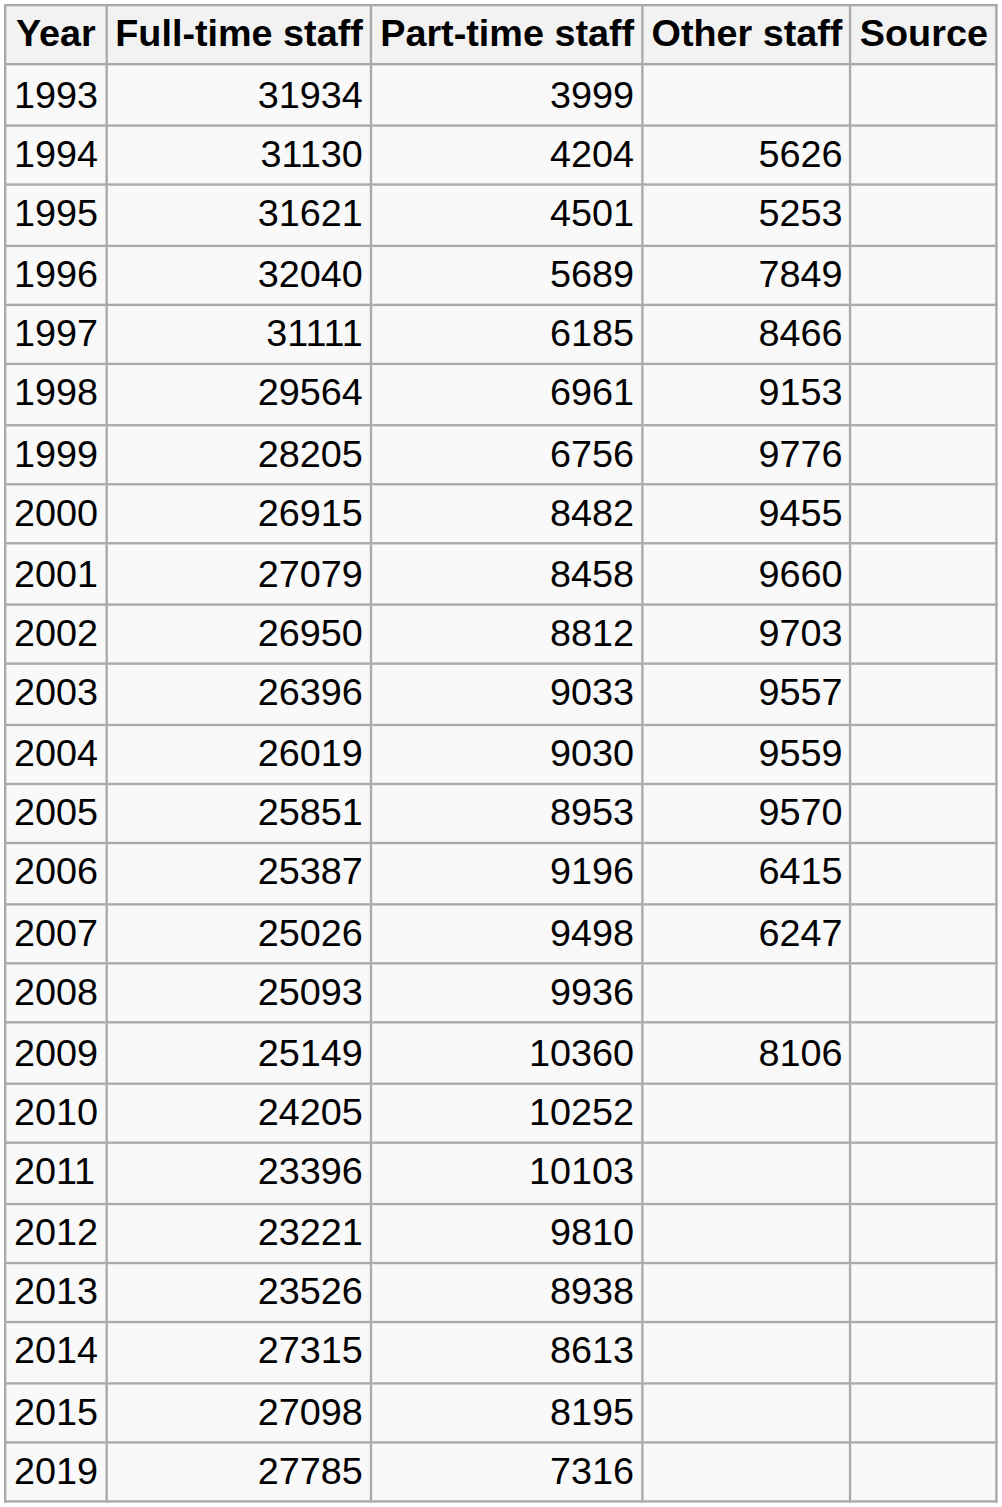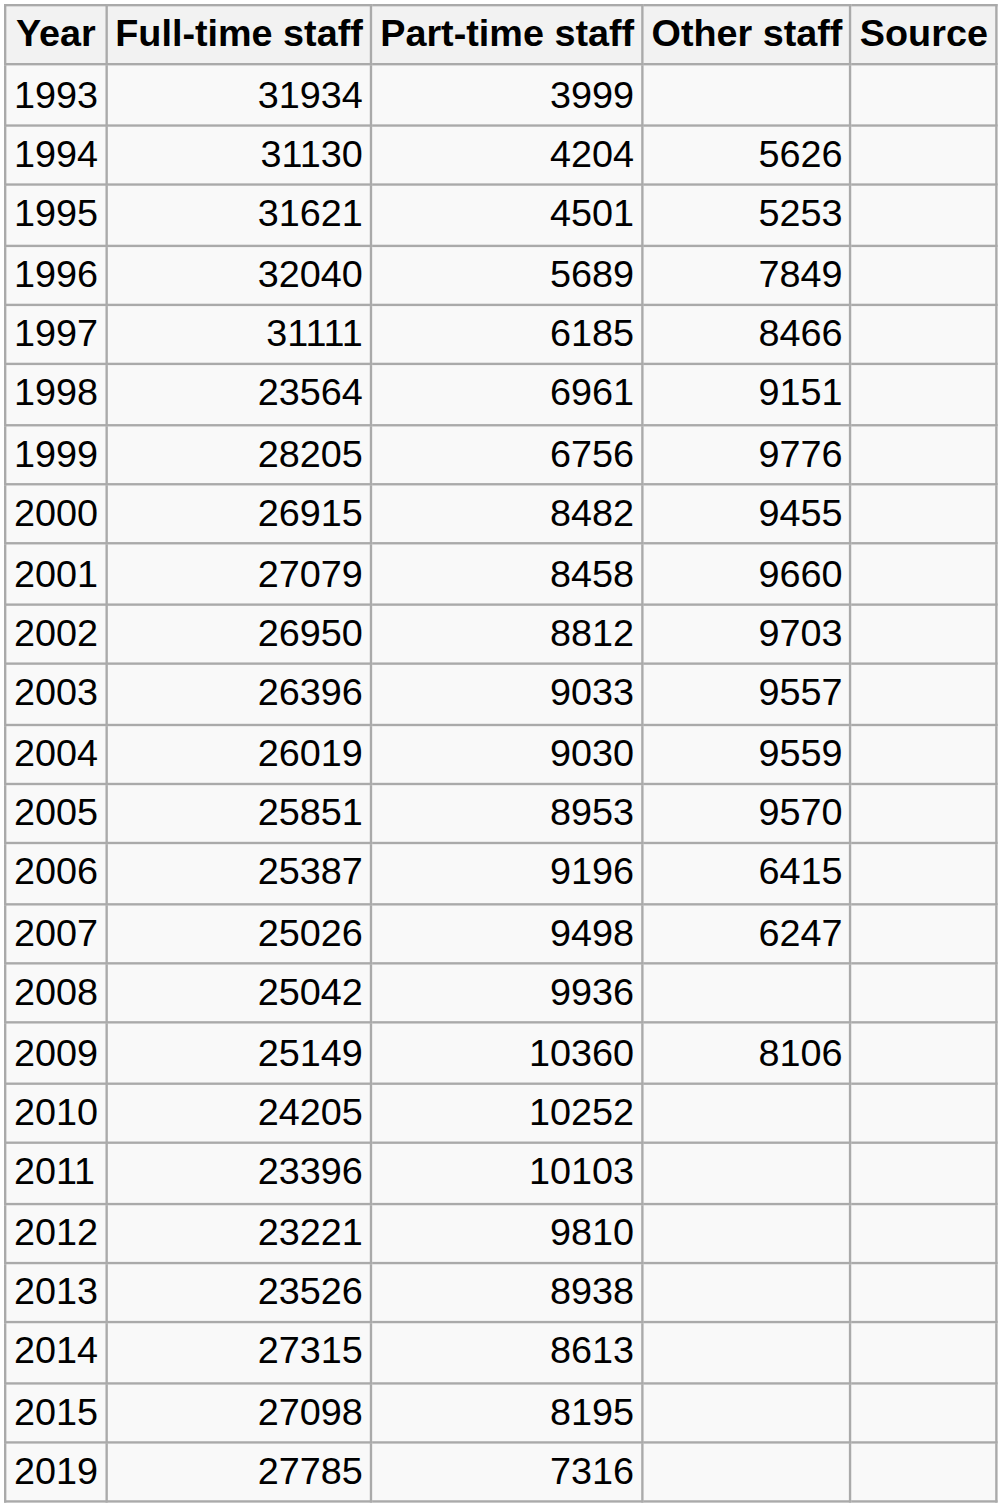1998 | Full-time staff: 29564 -> 23564
1998 | Other staff: 9153 -> 9151
2008 | Full-time staff: 25093 -> 25042
